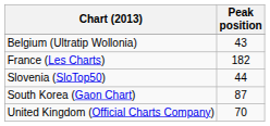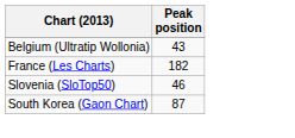Slovenia (SloTop50) | Peak position: 44 -> 46
- row: United Kingdom (Official Charts Company) | 70
